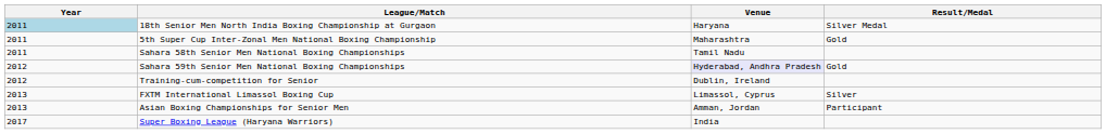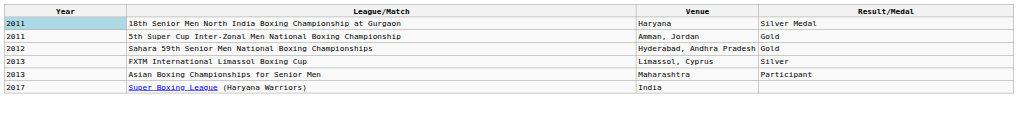5th Super Cup Inter-Zonal Men National Boxing Championship | Venue: Maharashtra -> Amman, Jordan
- row: 2011 | Sahara 58th Senior Men National Boxing Championships | Tamil Nadu
Sahara 59th Senior Men National Boxing Championships | Venue: lavender background -> no background
- row: 2012 | Training-cum-competition for Senior | Dublin, Ireland
Asian Boxing Championships for Senior Men | Venue: Amman, Jordan -> Maharashtra
